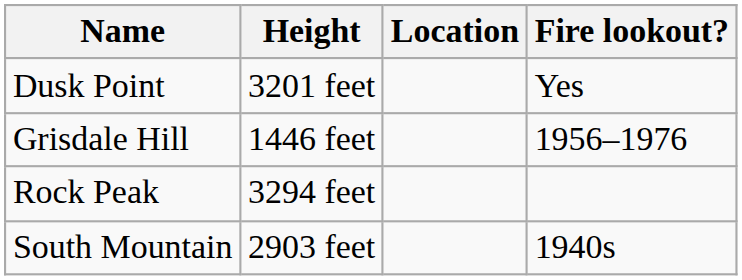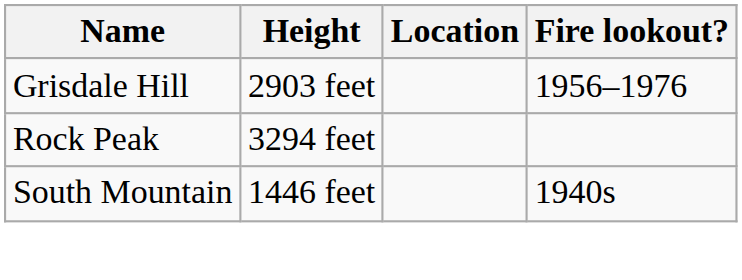- row: Dusk Point | 3201 feet | Yes
Grisdale Hill | Height: 1446 feet -> 2903 feet
South Mountain | Height: 2903 feet -> 1446 feet
